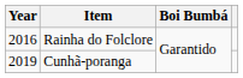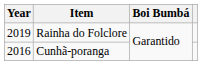Rainha do Folclore | Year: 2016 -> 2019
Cunhã-poranga | Year: 2019 -> 2016
